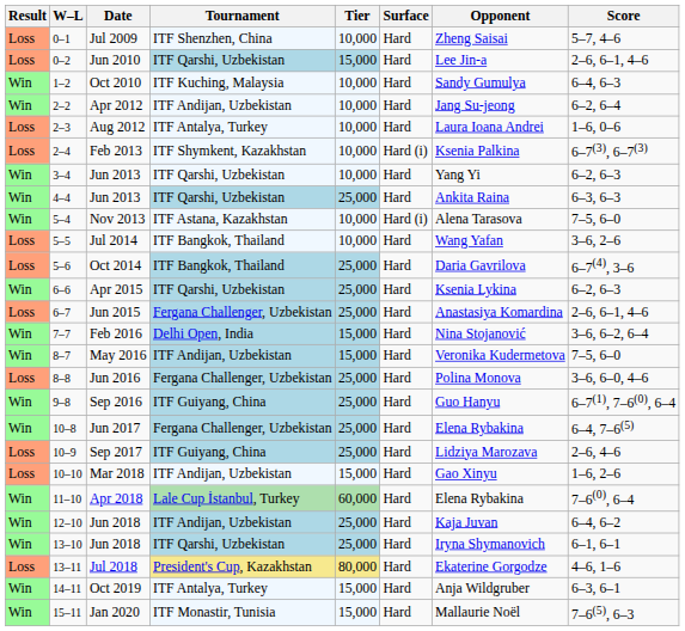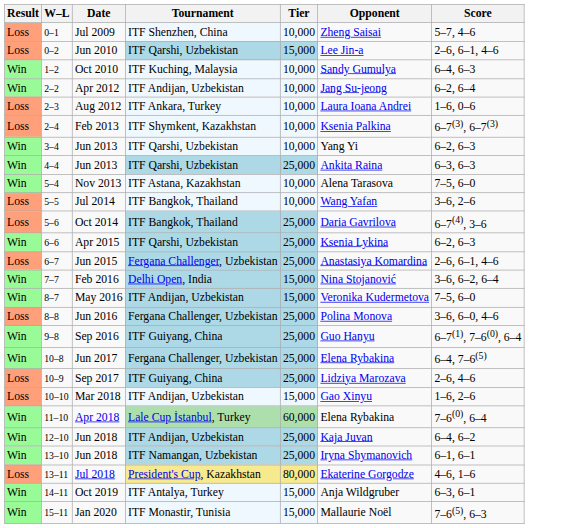- column: Surface | Hard | Hard | Hard | Hard | Hard | Hard (i) | Hard | Hard | Hard (i) | Hard | Hard | Hard | Hard | Hard | Hard | Hard | Hard | Hard | Hard | Hard | Hard | Hard | Hard | Hard | Hard | Hard
Aug 2012 | Tournament: ITF Antalya, Turkey -> ITF Ankara, Turkey
13–10 / Jun 2018 | Tournament: ITF Qarshi, Uzbekistan -> ITF Namangan, Uzbekistan
